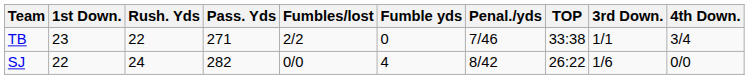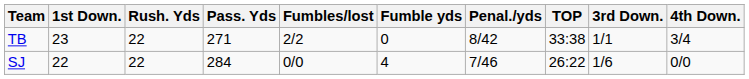TB | Penal./yds: 7/46 -> 8/42
SJ | Rush. Yds: 24 -> 22
SJ | Pass. Yds: 282 -> 284
SJ | Penal./yds: 8/42 -> 7/46
